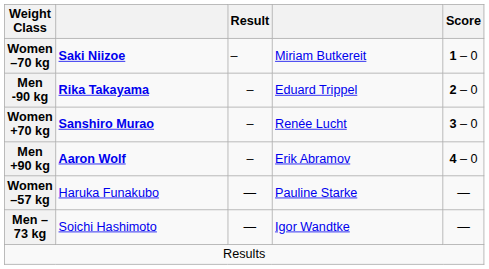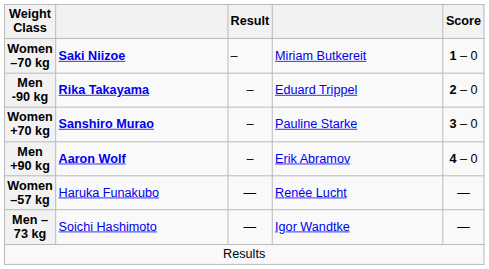Women +70 kg | column 4: Renée Lucht -> Pauline Starke
Women –57 kg | column 4: Pauline Starke -> Renée Lucht
